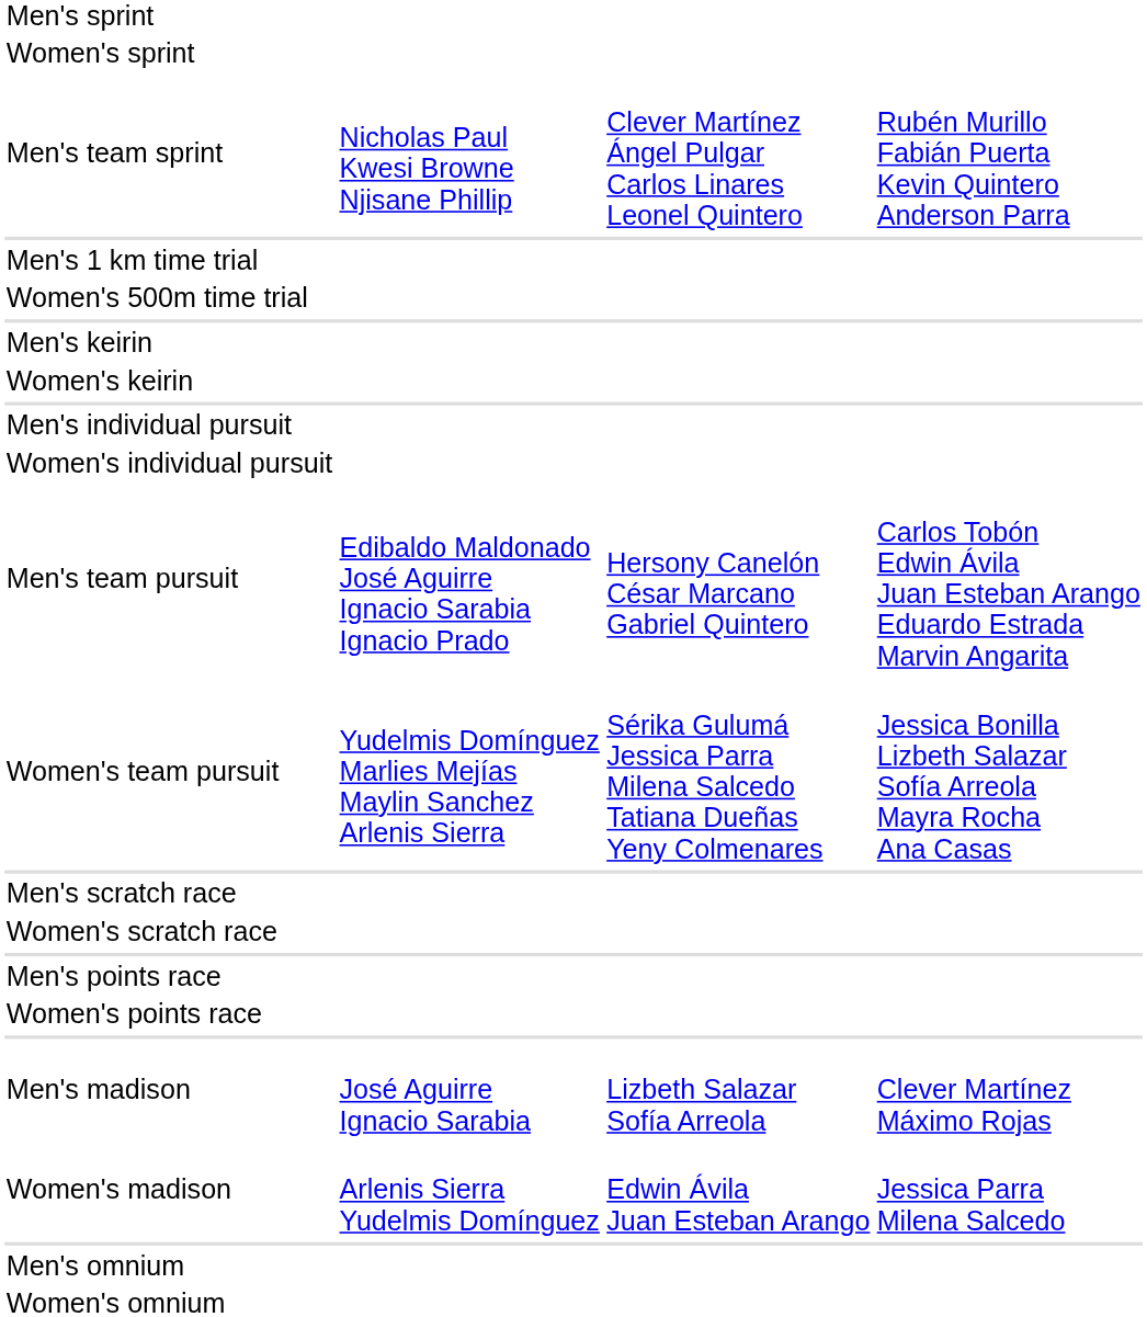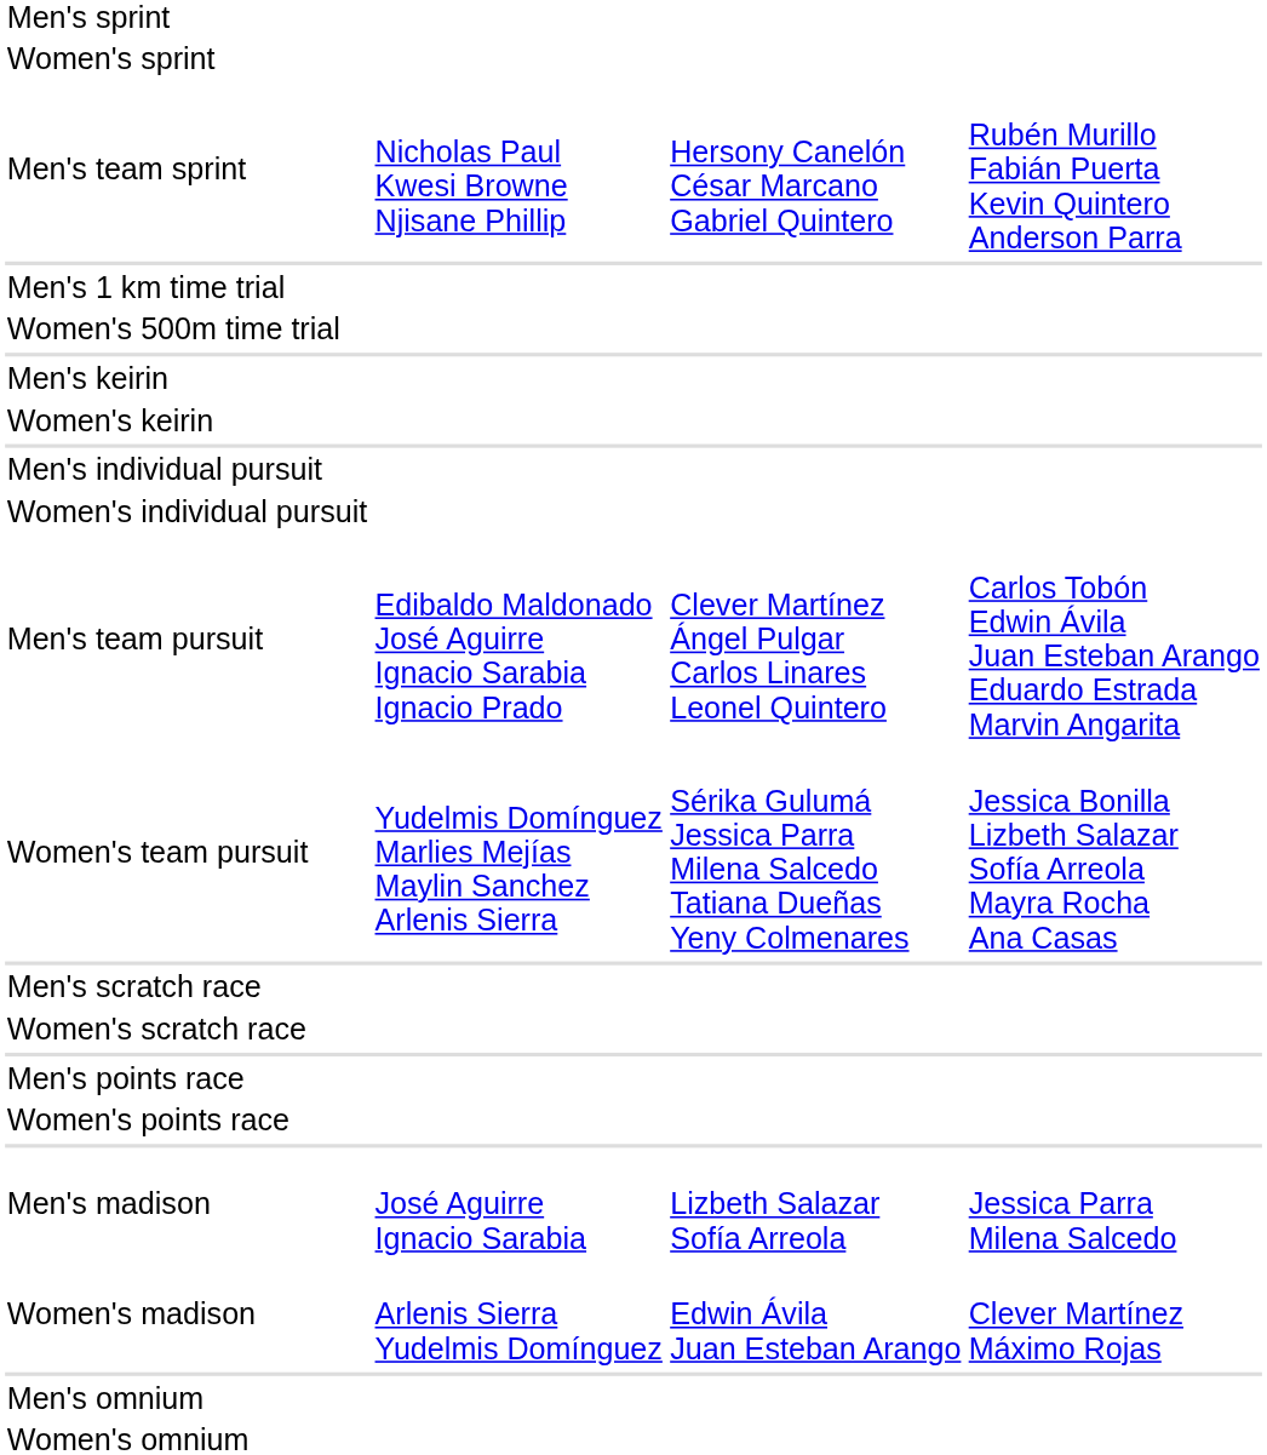Men's team sprint | column 3: Clever Martínez Ángel Pulgar Carlos Linares Leonel Quintero -> Hersony Canelón César Marcano Gabriel Quintero
Men's team pursuit | column 3: Hersony Canelón César Marcano Gabriel Quintero -> Clever Martínez Ángel Pulgar Carlos Linares Leonel Quintero
Men's madison | column 4: Clever Martínez Máximo Rojas -> Jessica Parra Milena Salcedo
Women's madison | column 4: Jessica Parra Milena Salcedo -> Clever Martínez Máximo Rojas
